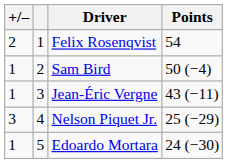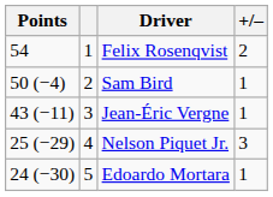columns swapped: +/– <-> Points
